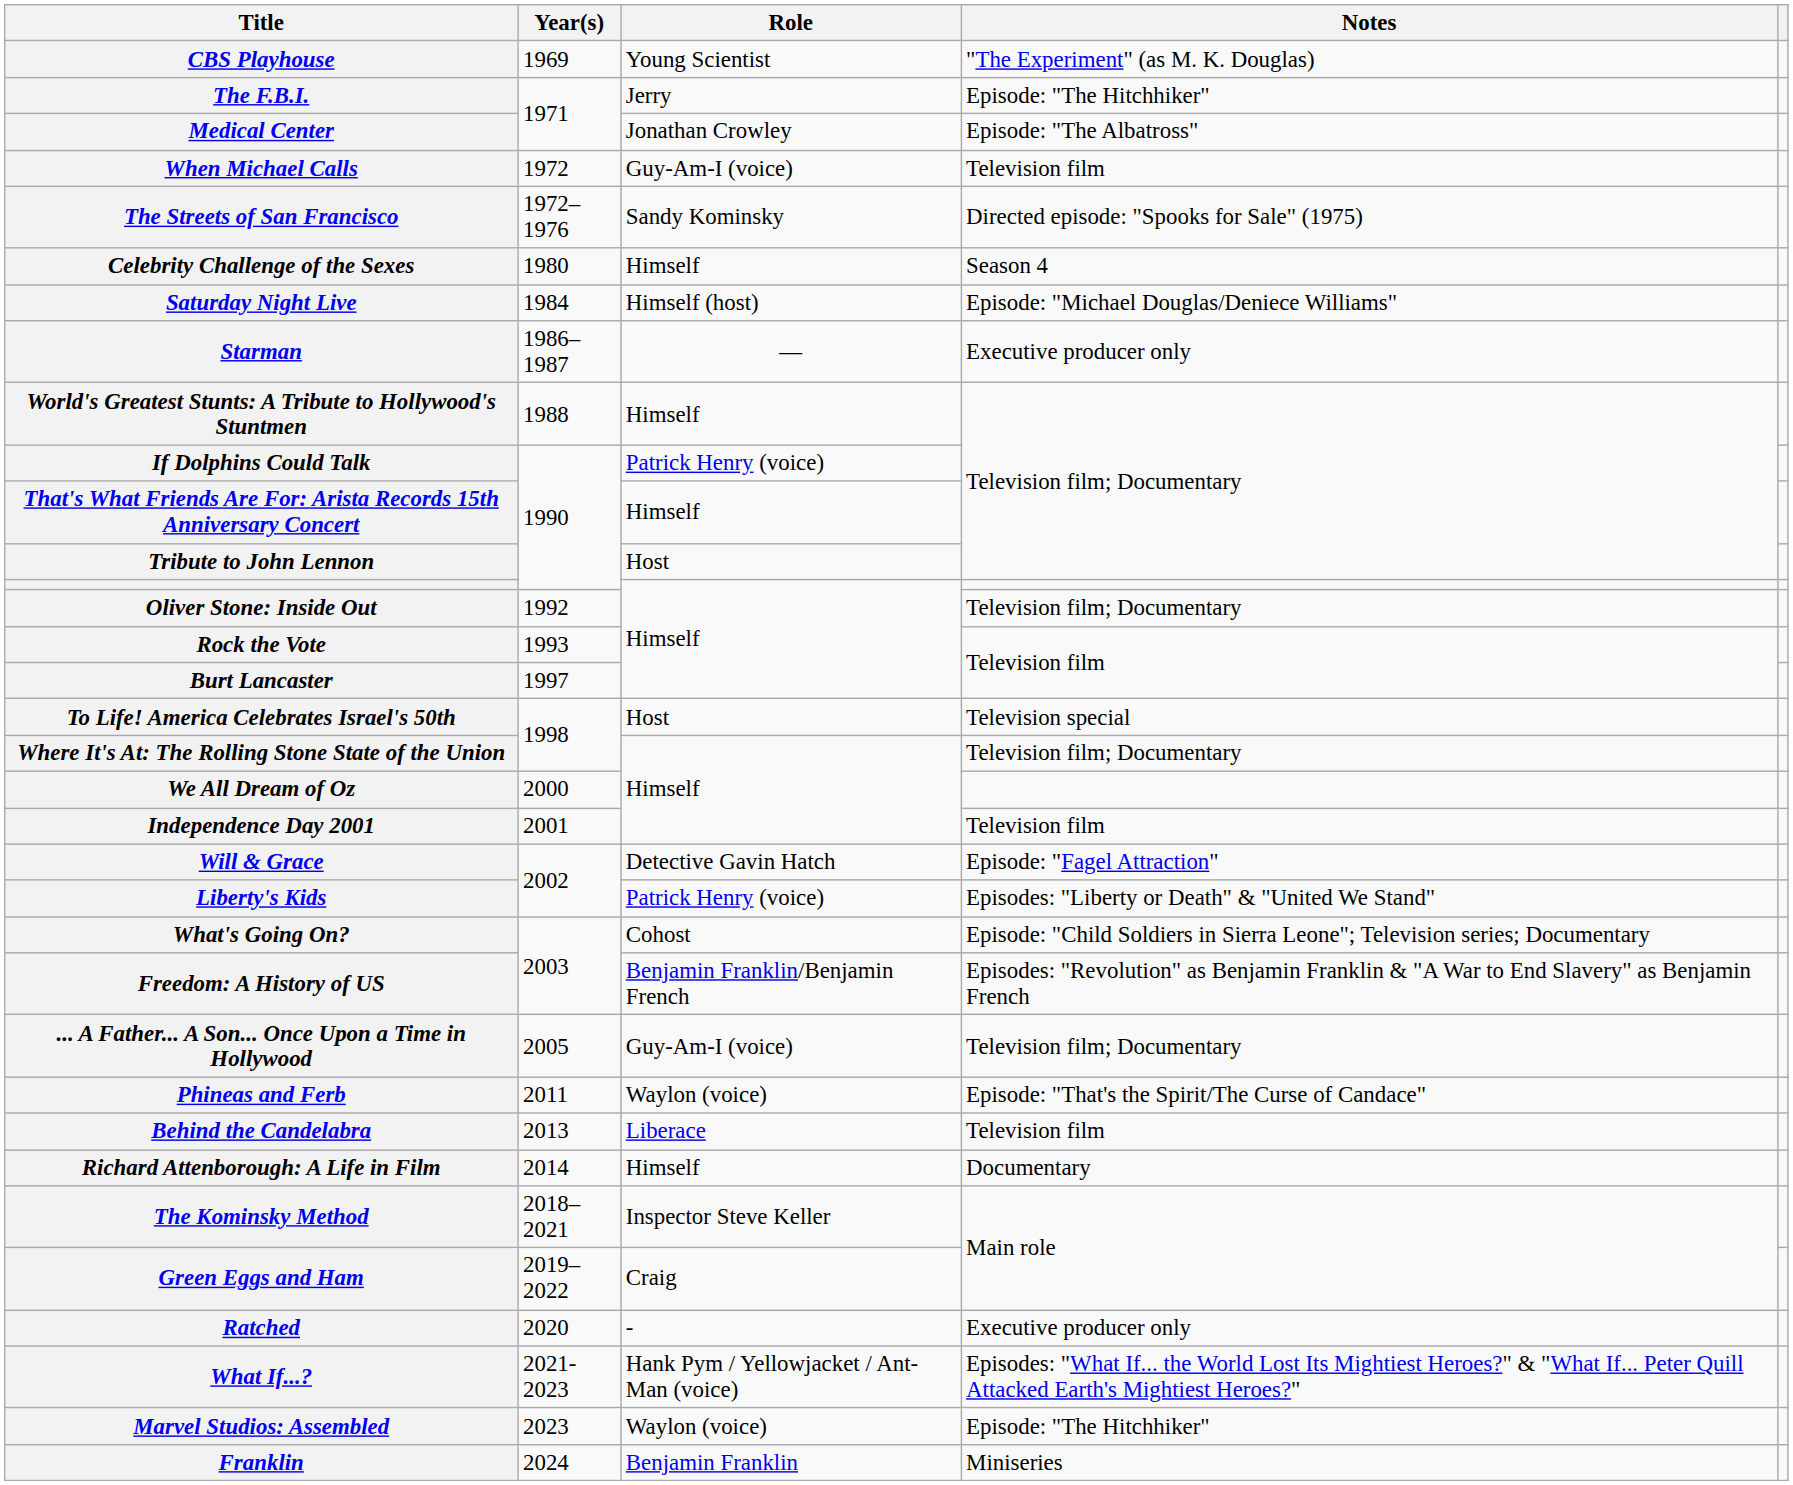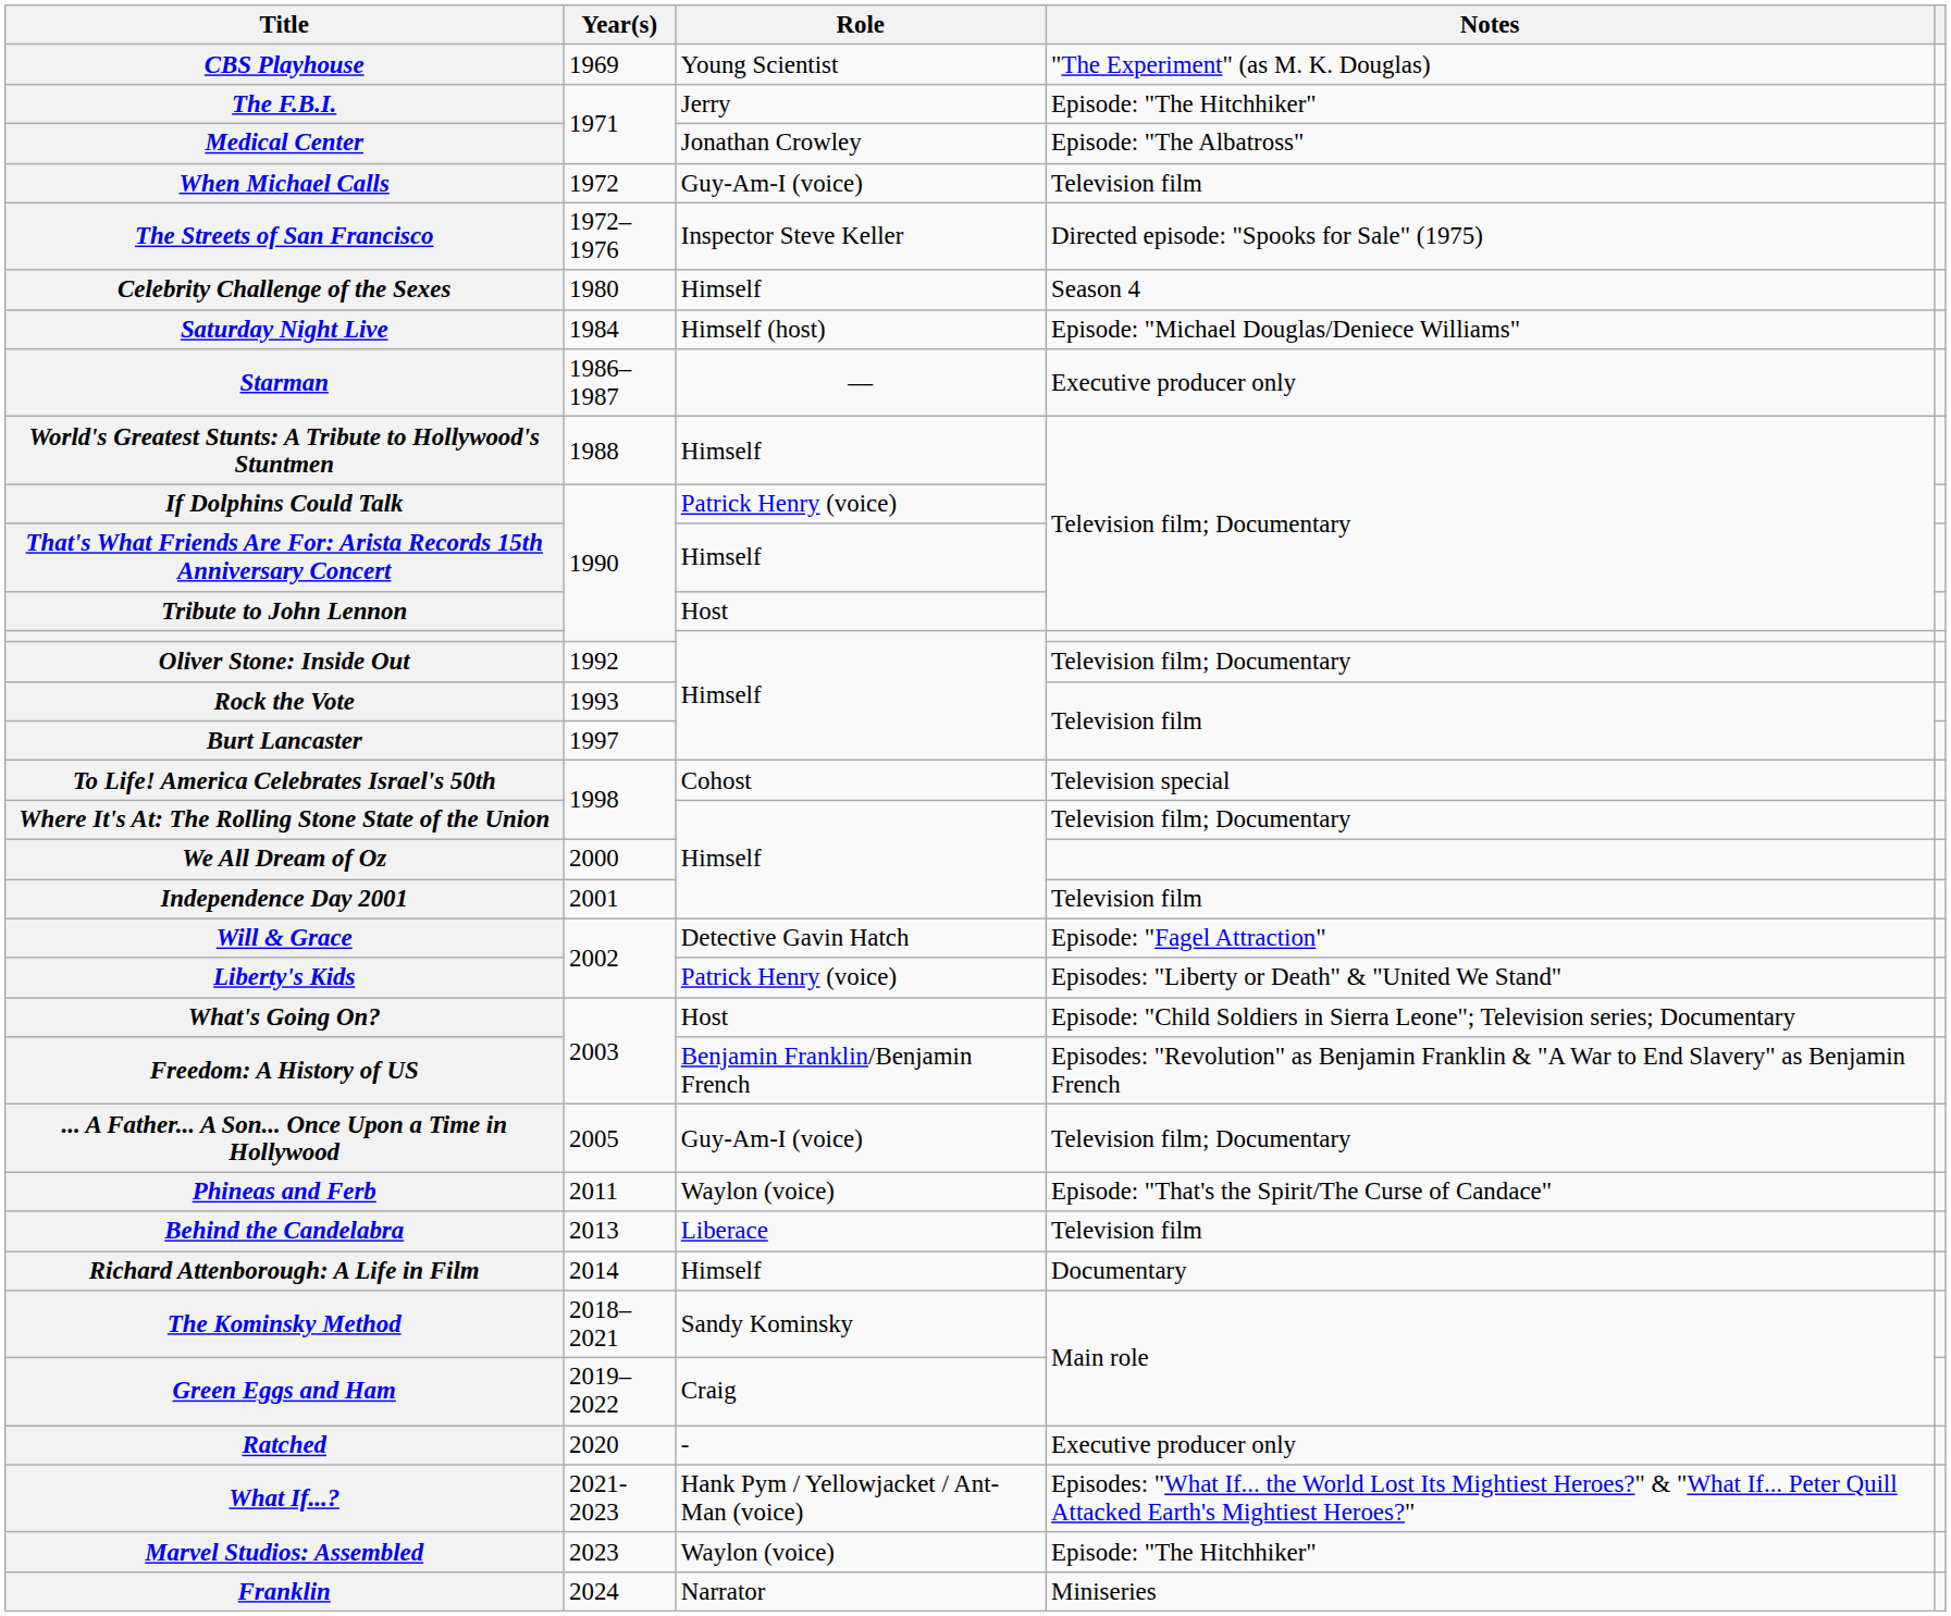The Streets of San Francisco | Role: Sandy Kominsky -> Inspector Steve Keller
To Life! America Celebrates Israel's 50th | Role: Host -> Cohost
What's Going On? | Role: Cohost -> Host
The Kominsky Method | Role: Inspector Steve Keller -> Sandy Kominsky
Franklin | Role: Benjamin Franklin -> Narrator
